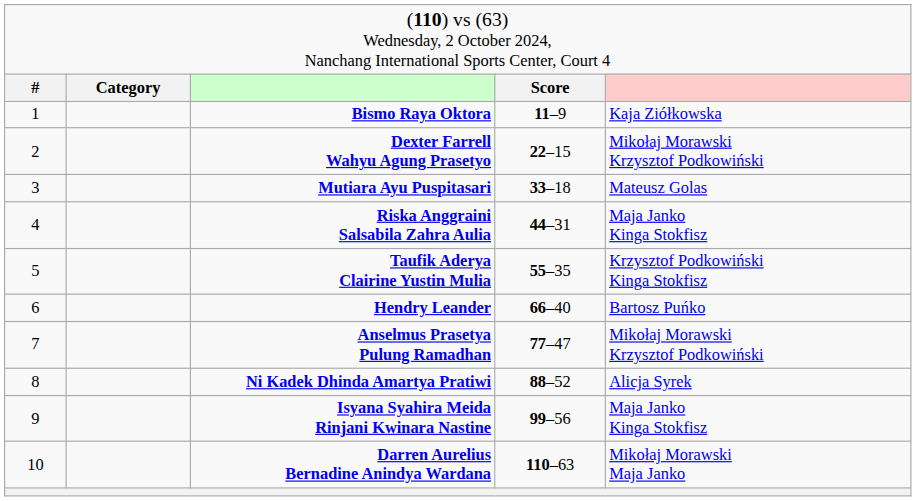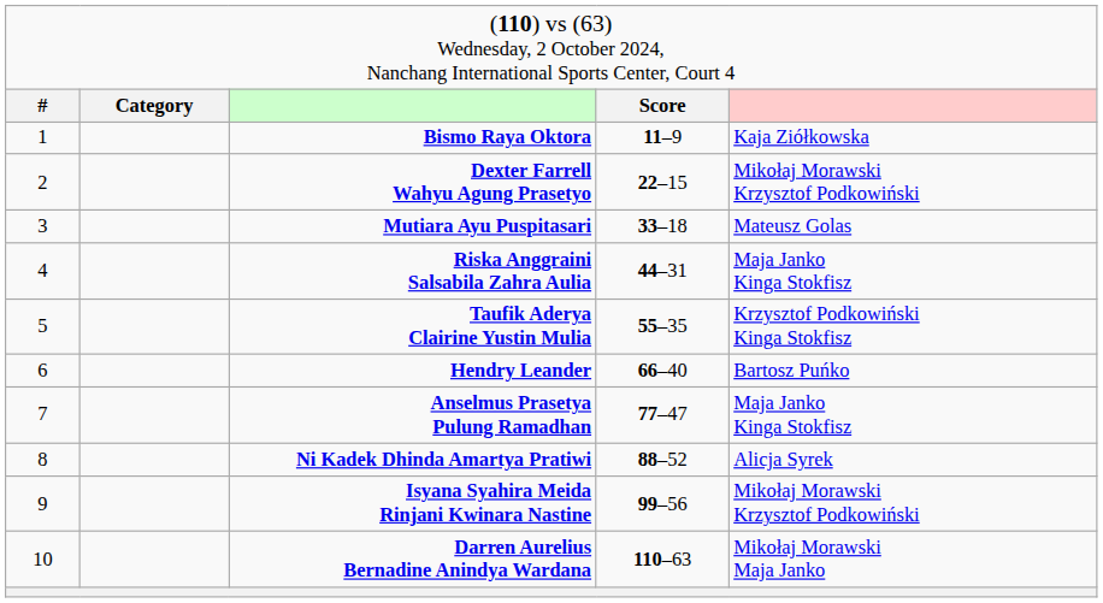Anselmus Prasetya Pulung Ramadhan | column 5: Mikołaj Morawski Krzysztof Podkowiński -> Maja Janko Kinga Stokfisz
Isyana Syahira Meida Rinjani Kwinara Nastine | column 5: Maja Janko Kinga Stokfisz -> Mikołaj Morawski Krzysztof Podkowiński
